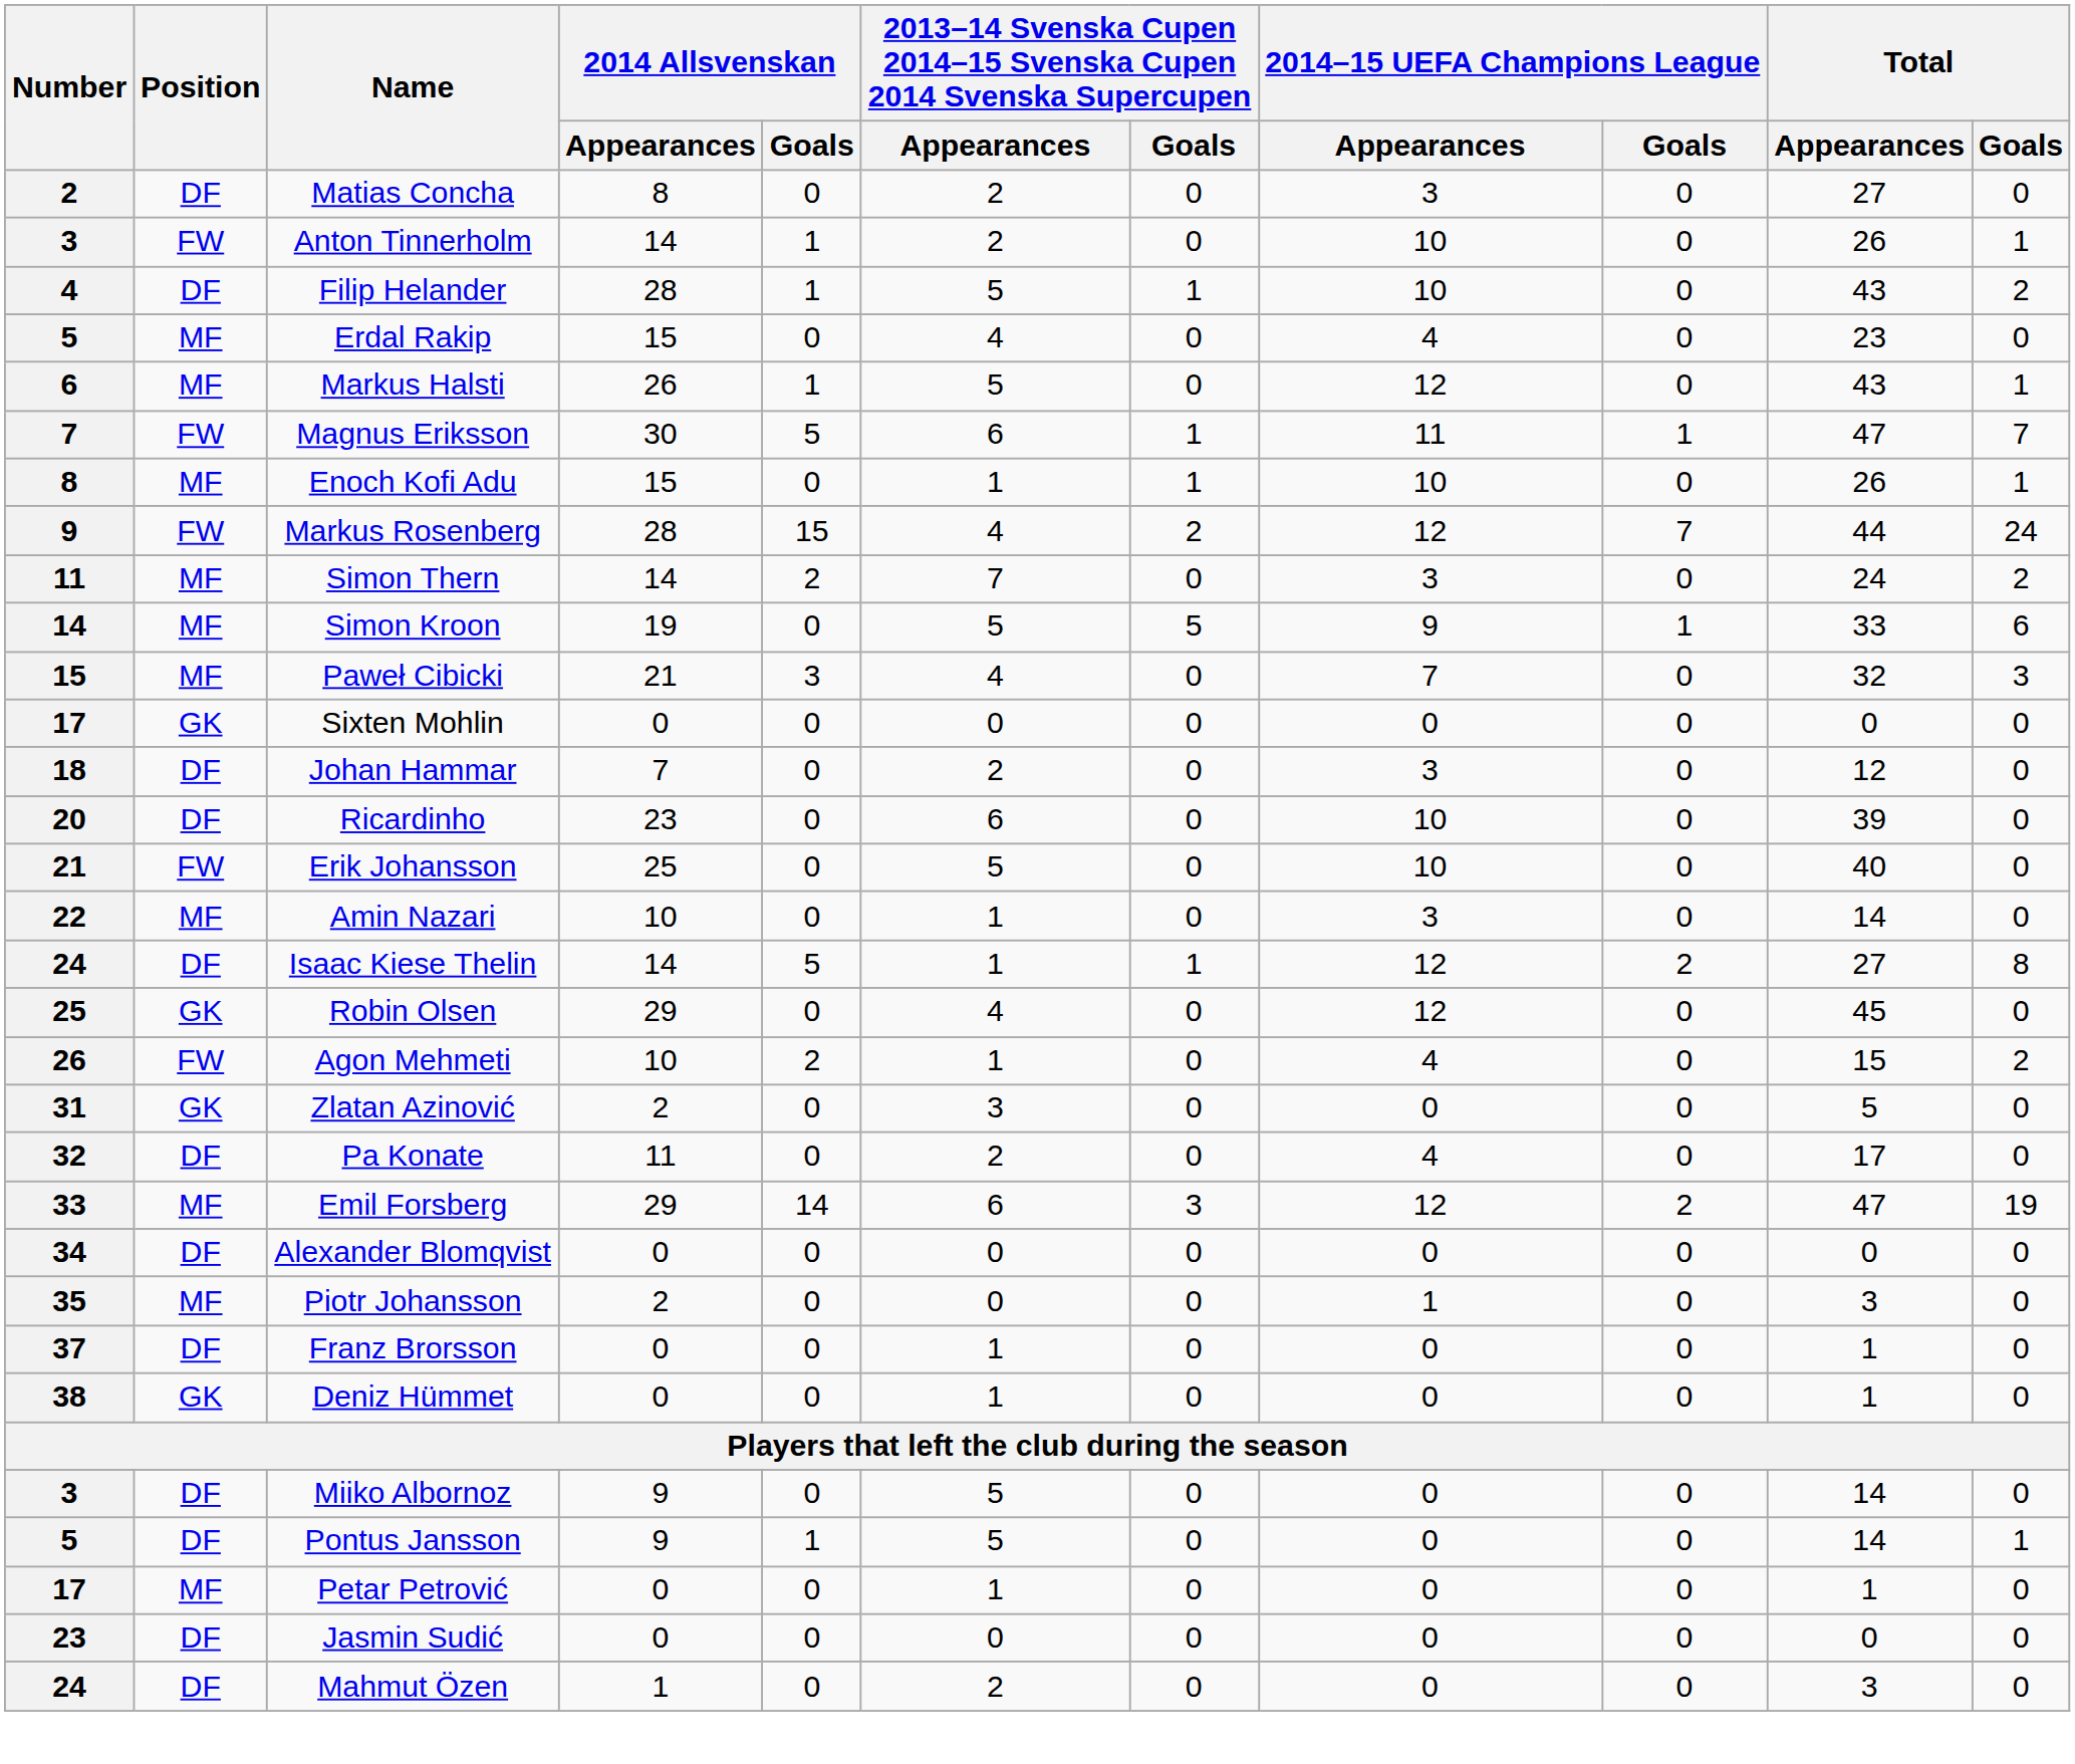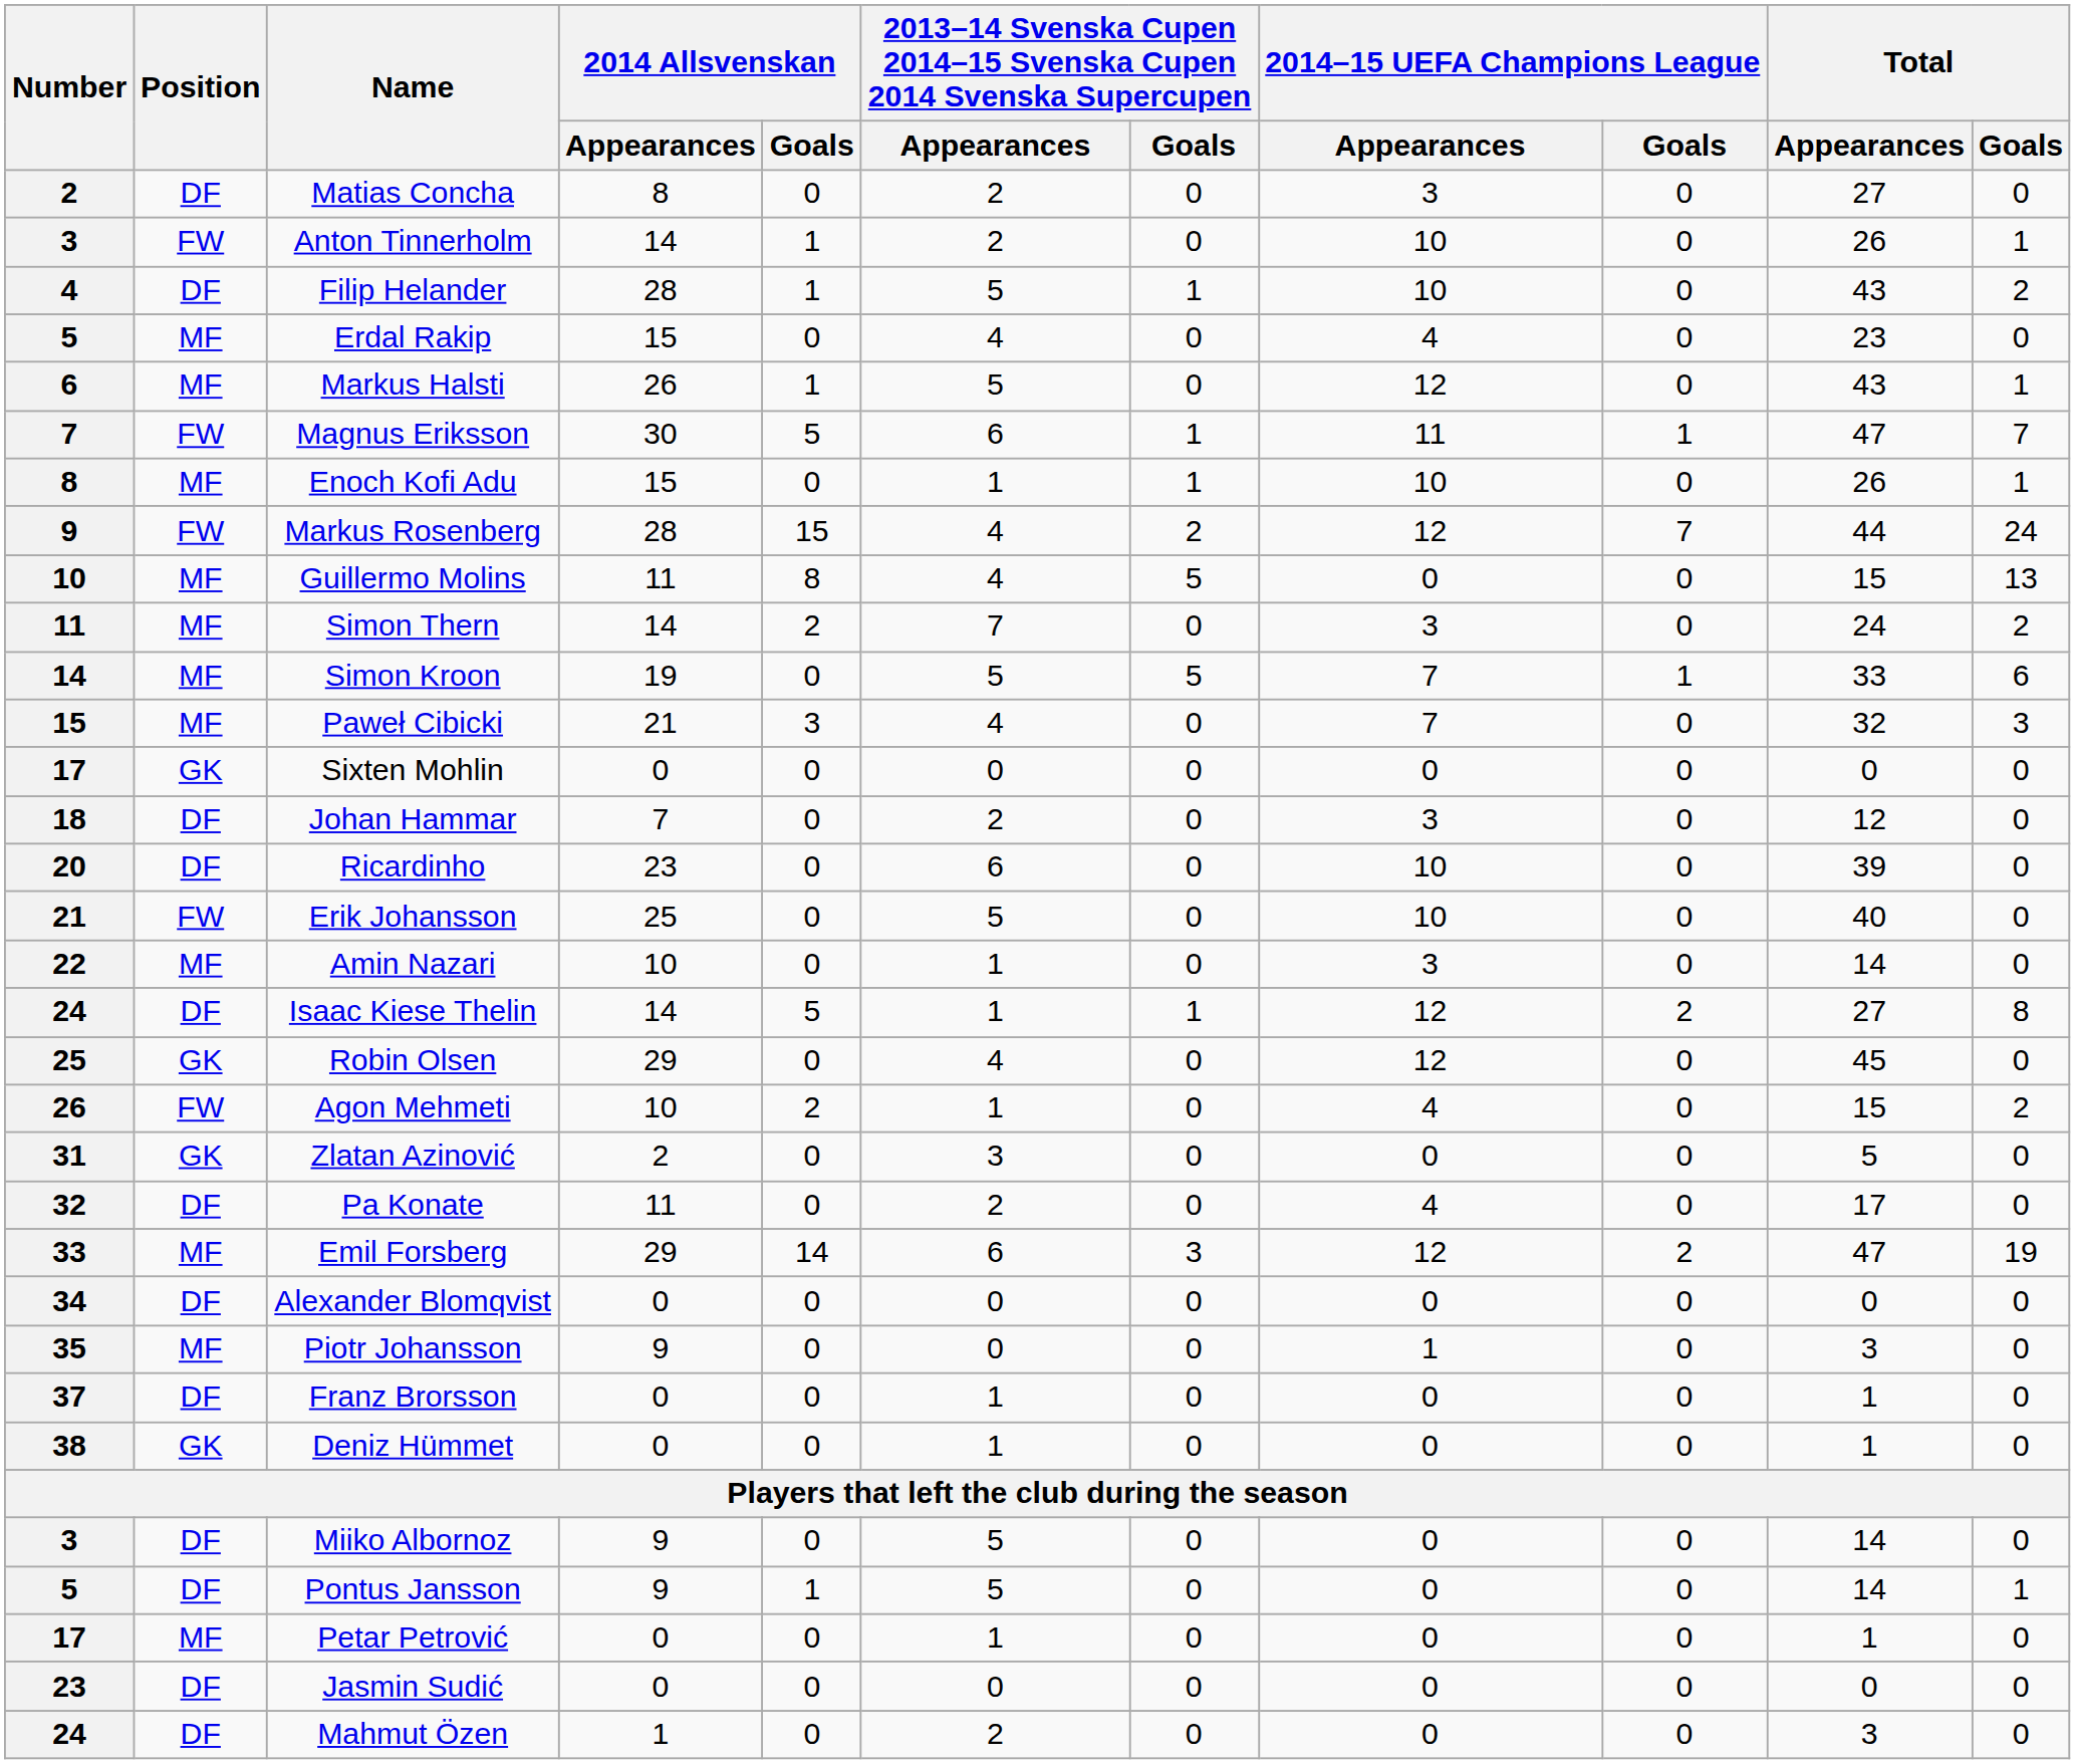+ row: 10 | MF | Guillermo Molins | 11 | 8 | 4 | 5 | 0 | 0 | 15 | 13
Simon Kroon | 2014–15 UEFA Champions League / Appearances: 9 -> 7
Piotr Johansson | 2014 Allsvenskan / Appearances: 2 -> 9
